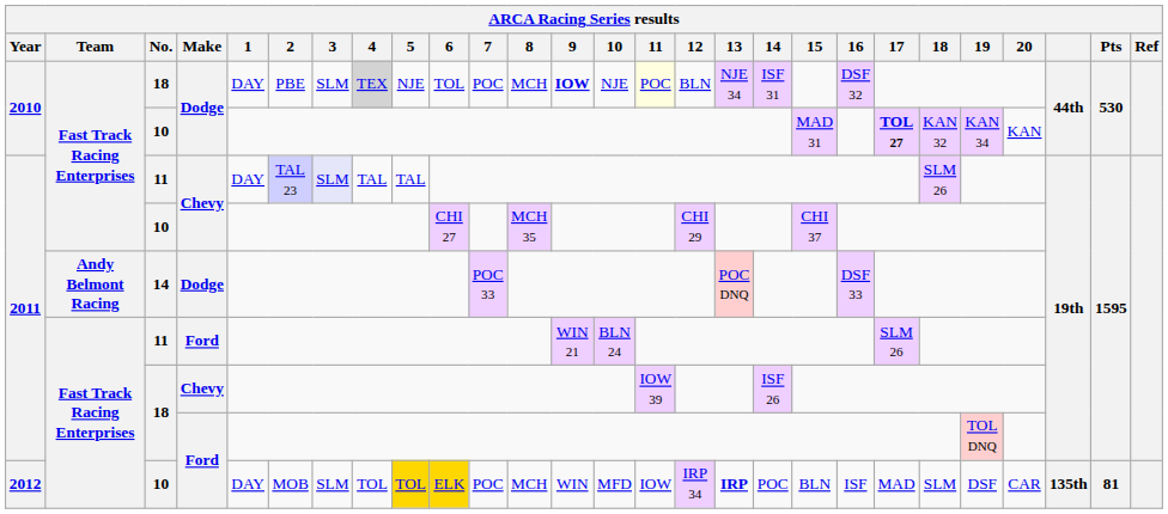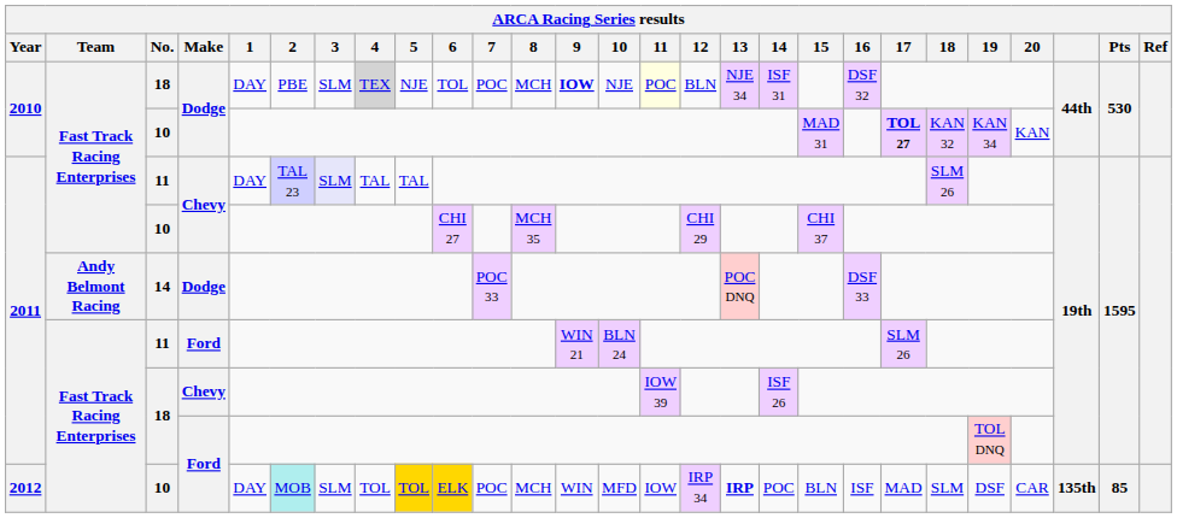10 / Ford | 2: no background -> paleturquoise background
10 / Ford | Pts: 81 -> 85
